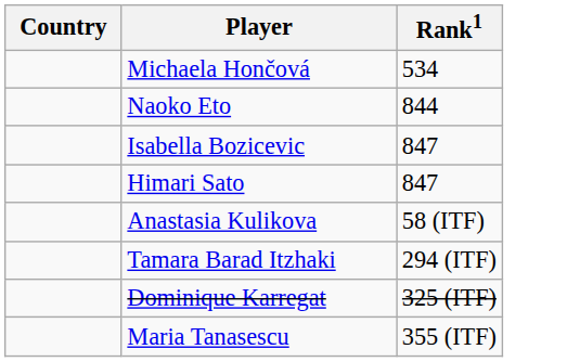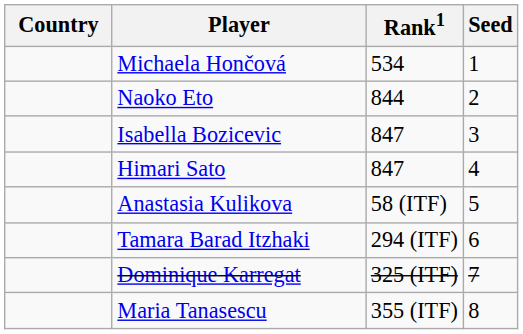+ column: Seed | 1 | 2 | 3 | 4 | 5 | 6 | 7 | 8
